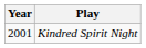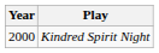Kindred Spirit Night | Year: 2001 -> 2000
